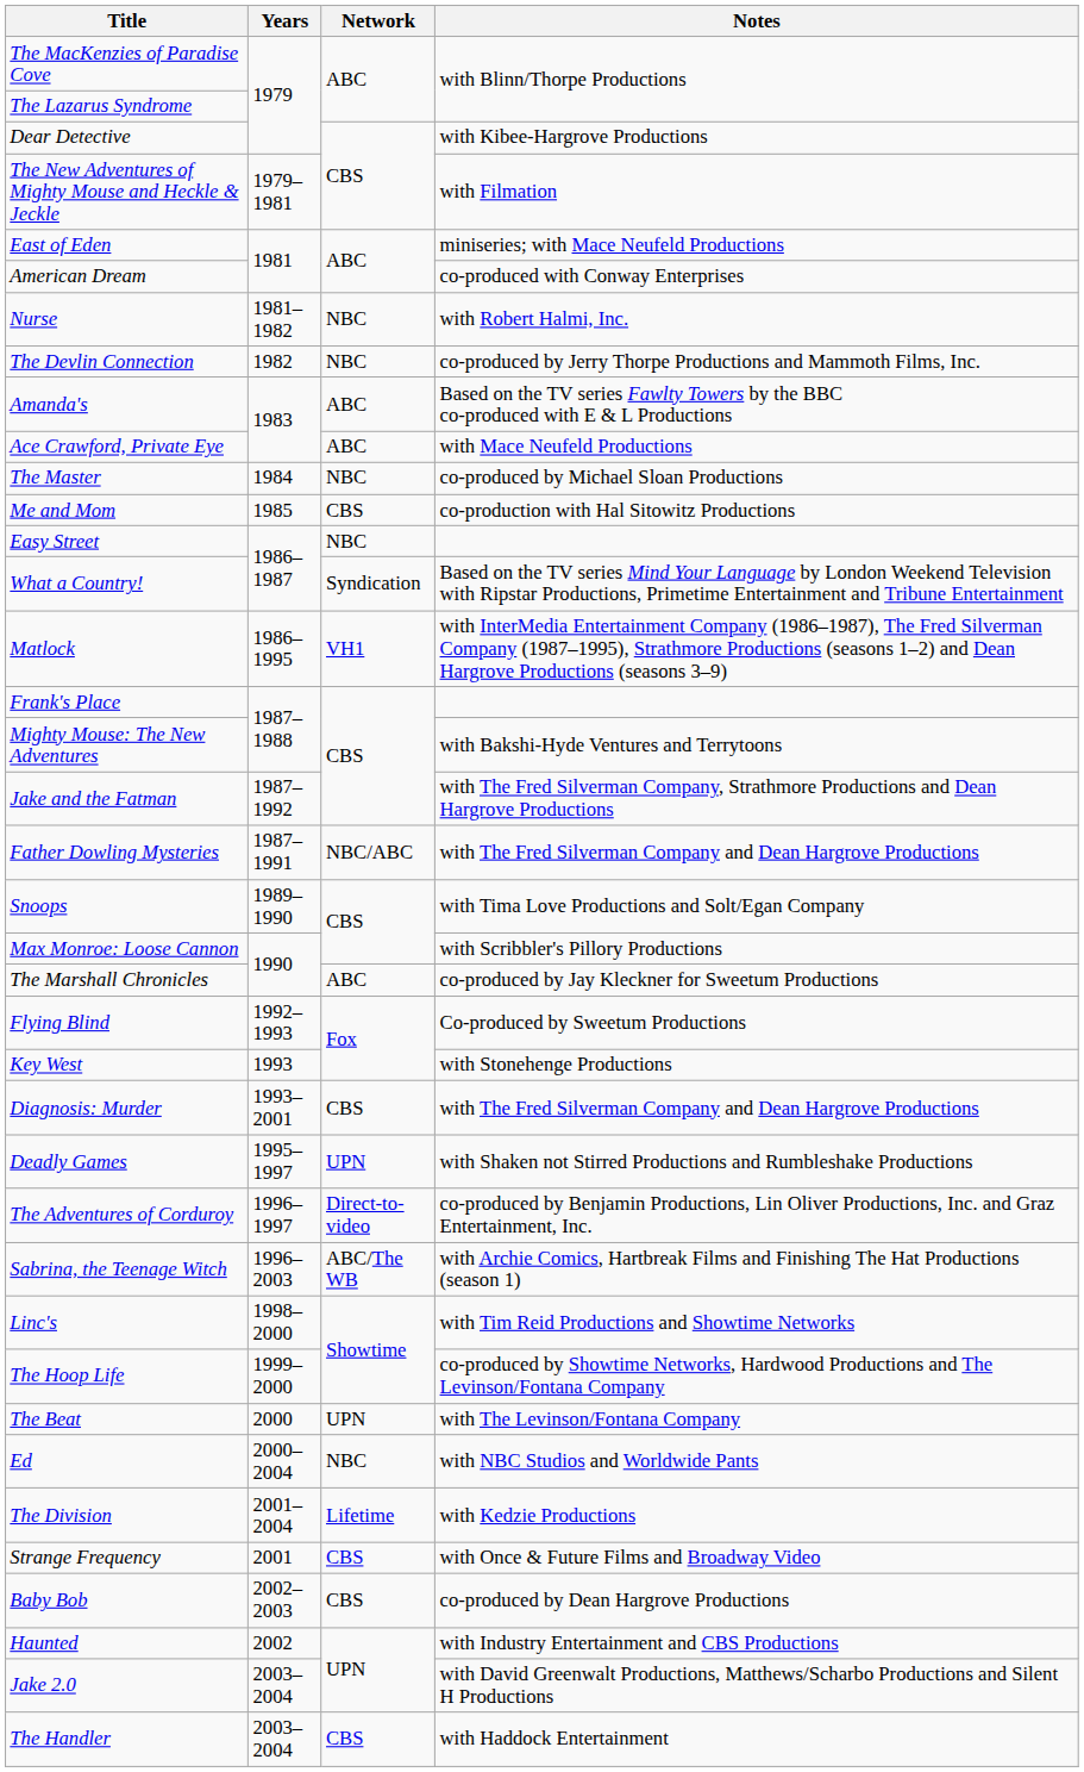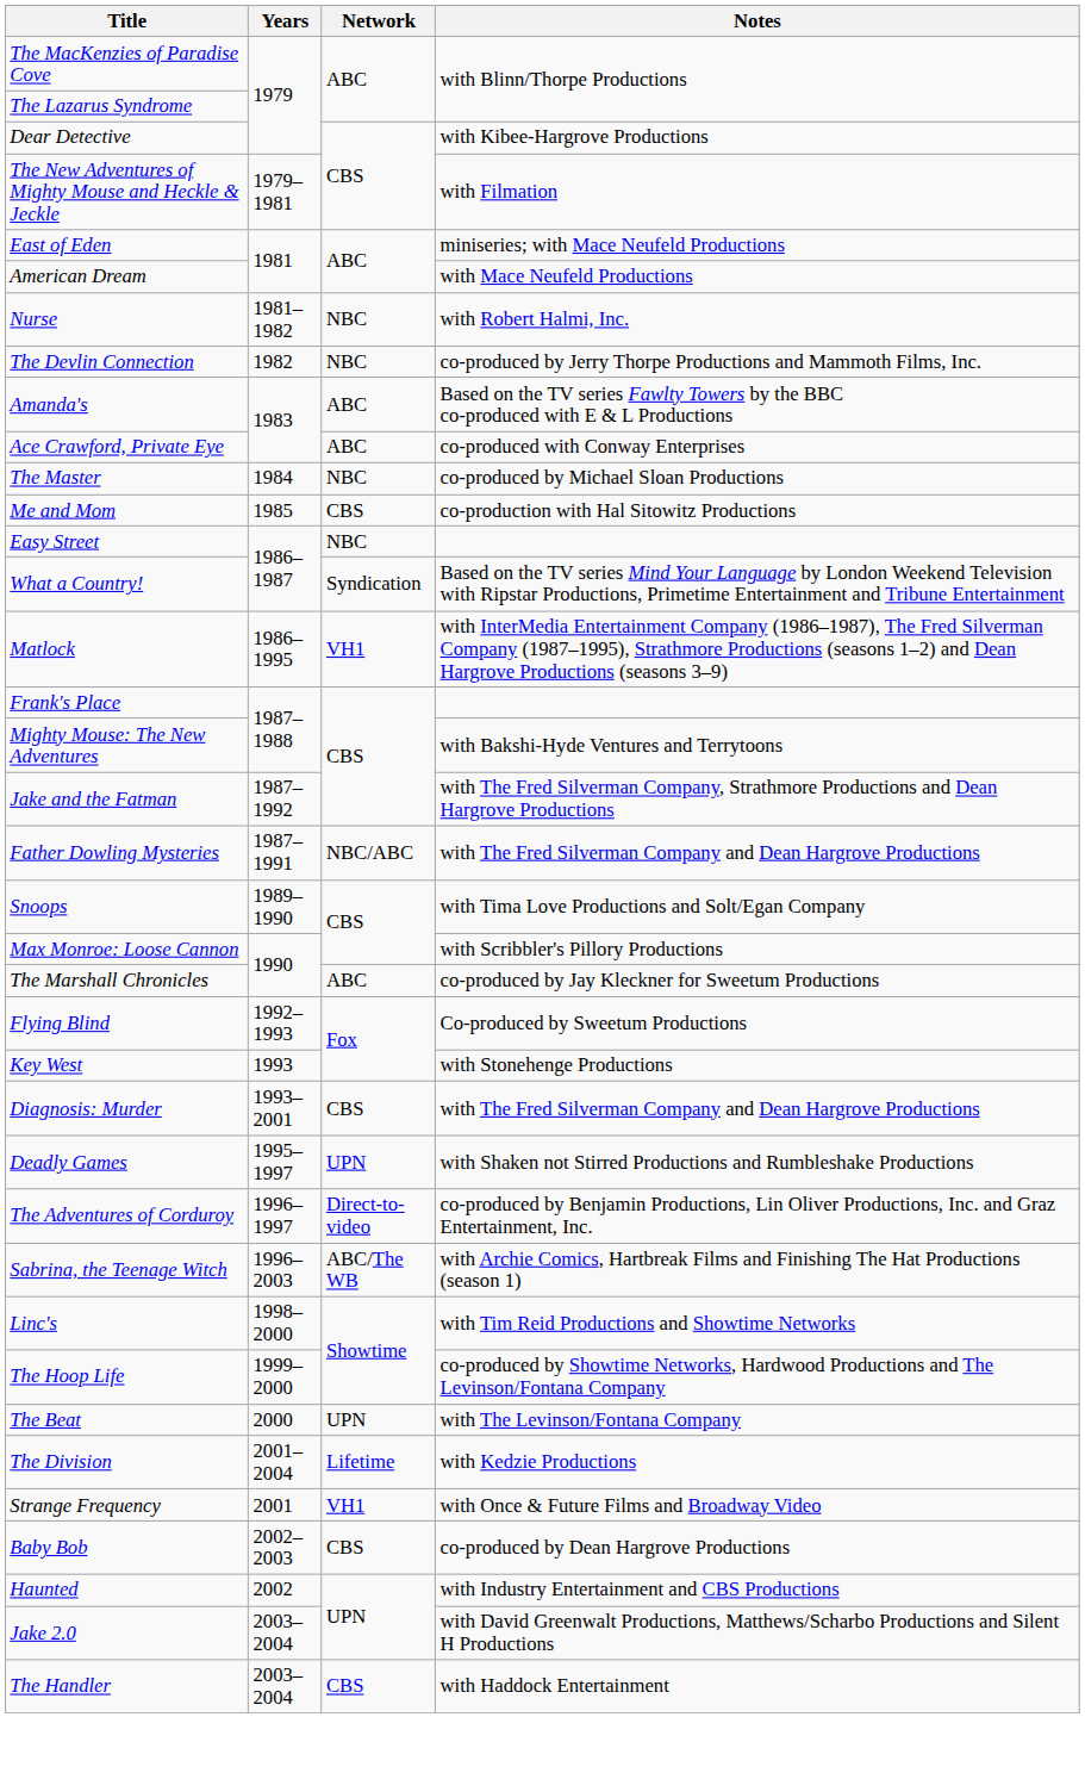American Dream | Notes: co-produced with Conway Enterprises -> with Mace Neufeld Productions
Ace Crawford, Private Eye | Notes: with Mace Neufeld Productions -> co-produced with Conway Enterprises
- row: Ed | 2000–2004 | NBC | with NBC Studios and Worldwide Pants
Strange Frequency | Network: CBS -> VH1
